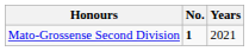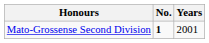Mato-Grossense Second Division | Years: 2021 -> 2001
